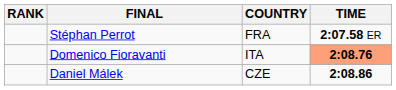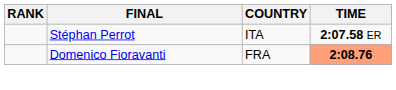Stéphan Perrot | COUNTRY: FRA -> ITA
Domenico Fioravanti | COUNTRY: ITA -> FRA
- row: Daniel Málek | CZE | 2:08.86
